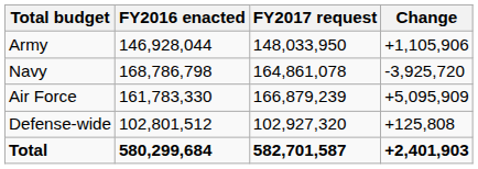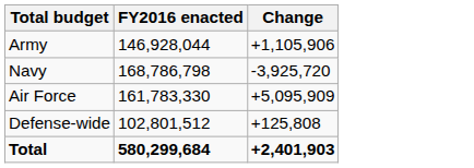- column: FY2017 request | 148,033,950 | 164,861,078 | 166,879,239 | 102,927,320 | 582,701,587
